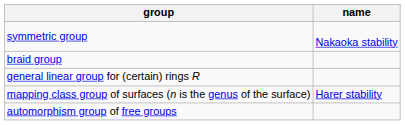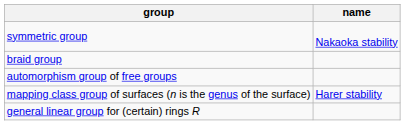rows swapped: general linear group for (certain) rings R <-> automorphism group of free groups
